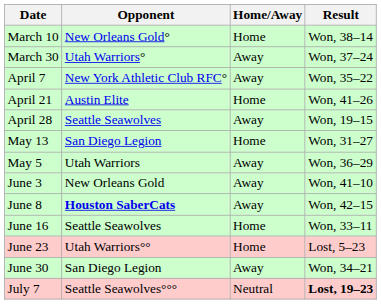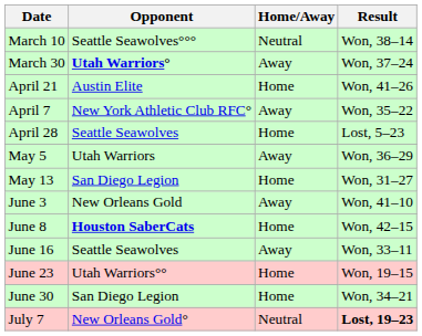March 10 | Opponent: New Orleans Gold° -> Seattle Seawolves°°°
March 10 | Home/Away: Home -> Neutral
March 30 | Opponent: normal -> bold
rows swapped: April 7 <-> April 21
April 28 | Home/Away: Away -> Home
April 28 | Result: Won, 19–15 -> Lost, 5–23
rows swapped: May 5 <-> May 13
June 8 | Home/Away: Away -> Home
June 16 | Home/Away: Home -> Away
June 23 | Result: Lost, 5–23 -> Won, 19–15
June 30 | Home/Away: Away -> Home
July 7 | Opponent: Seattle Seawolves°°° -> New Orleans Gold°
